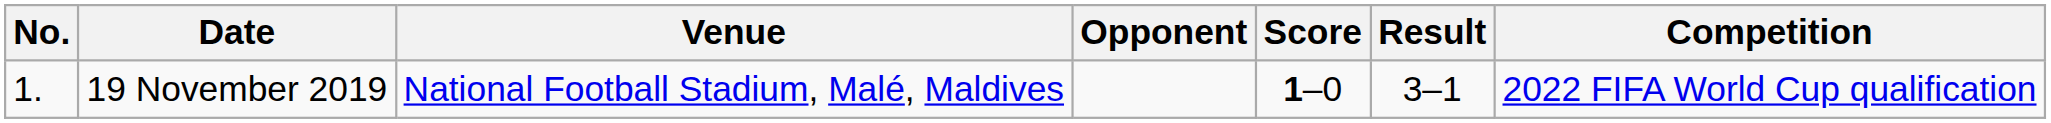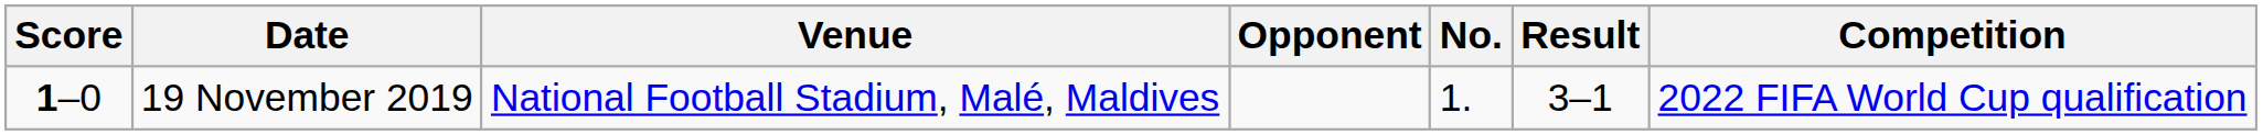columns swapped: No. <-> Score
